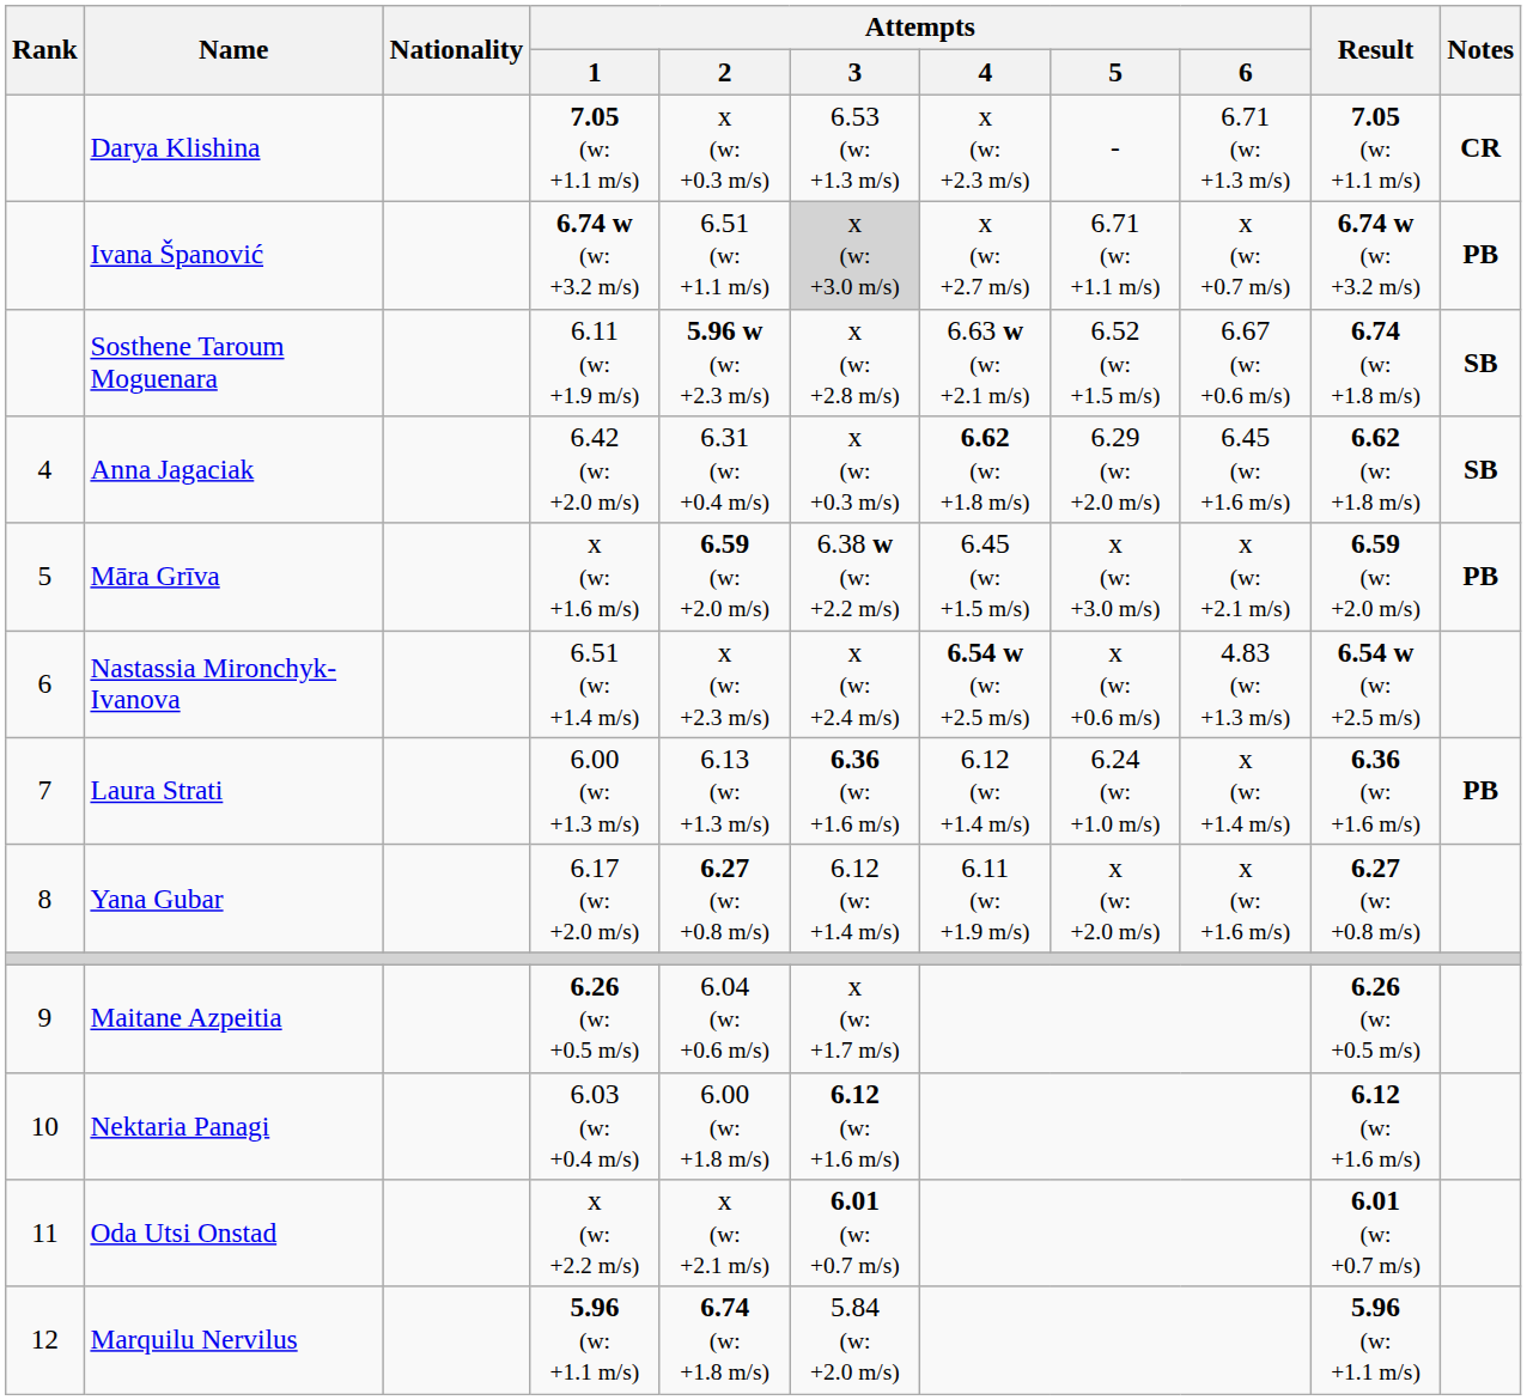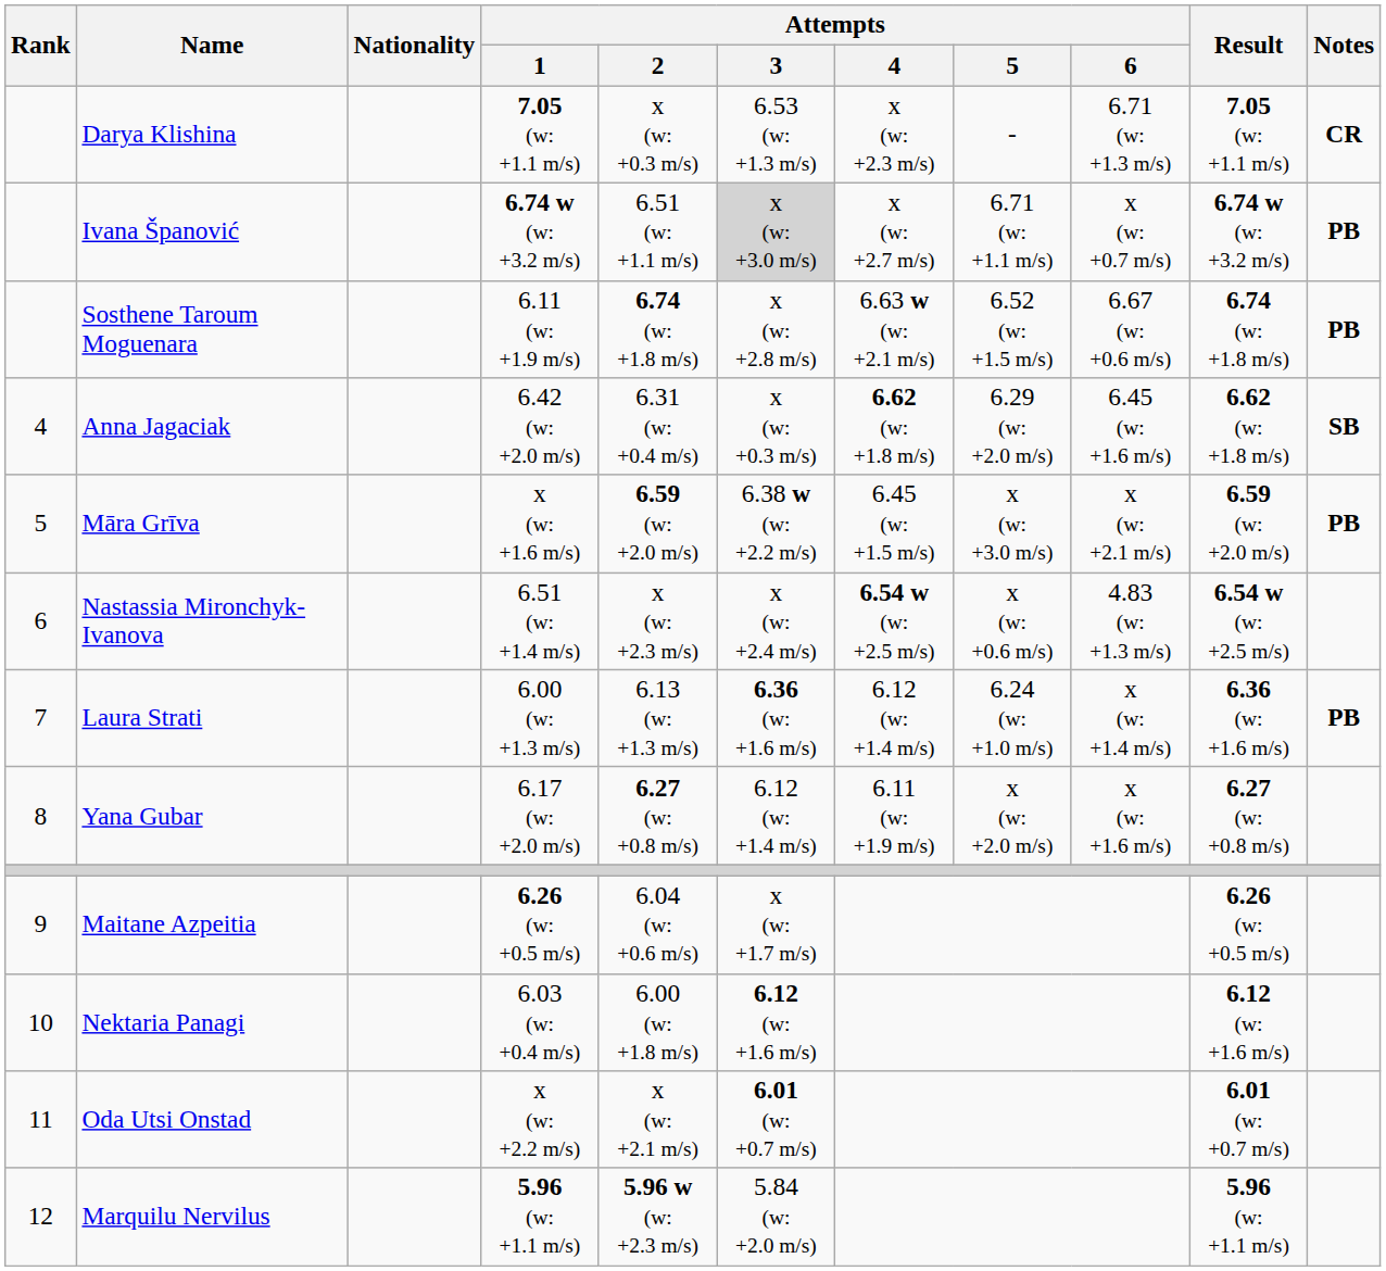Sosthene Taroum Moguenara | Attempts / 2: 5.96 w (w: +2.3 m/s) -> 6.74 (w: +1.8 m/s)
Sosthene Taroum Moguenara | Notes: SB -> PB
Marquilu Nervilus | Attempts / 2: 6.74 (w: +1.8 m/s) -> 5.96 w (w: +2.3 m/s)
